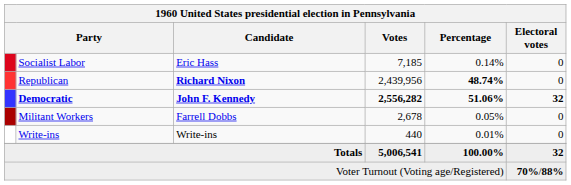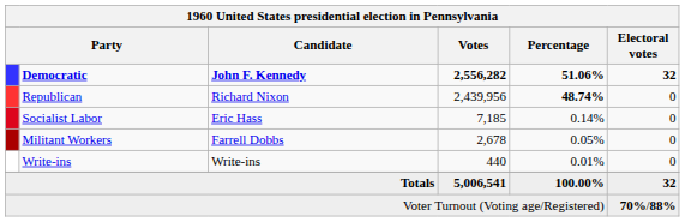rows swapped: Democratic <-> Socialist Labor
Republican | Candidate: bold -> normal
